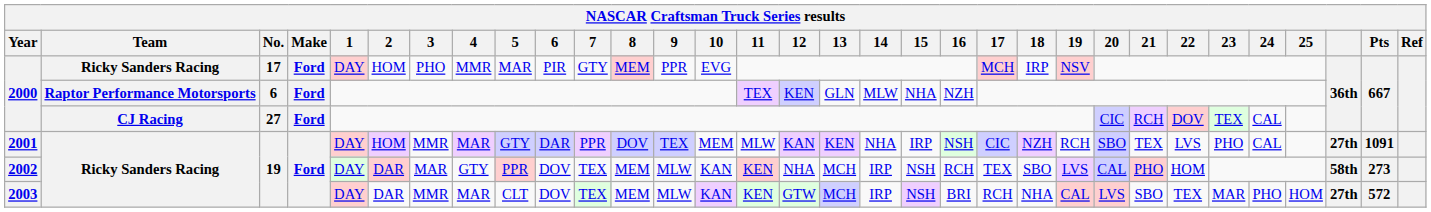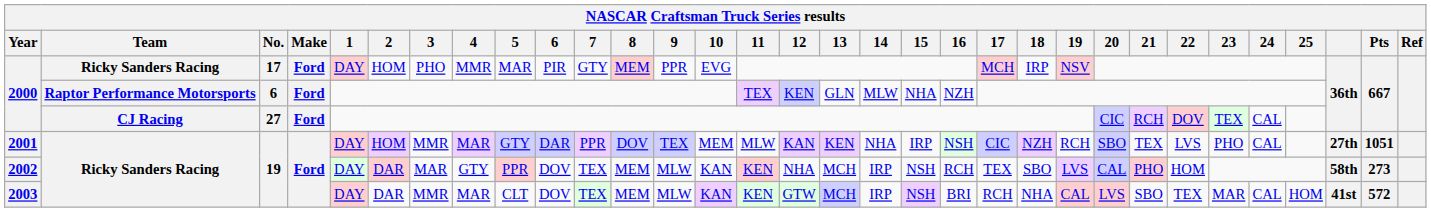2001 | Pts: 1091 -> 1051
2003 | 24: PHO -> CAL
2003 | column 30: 27th -> 41st
